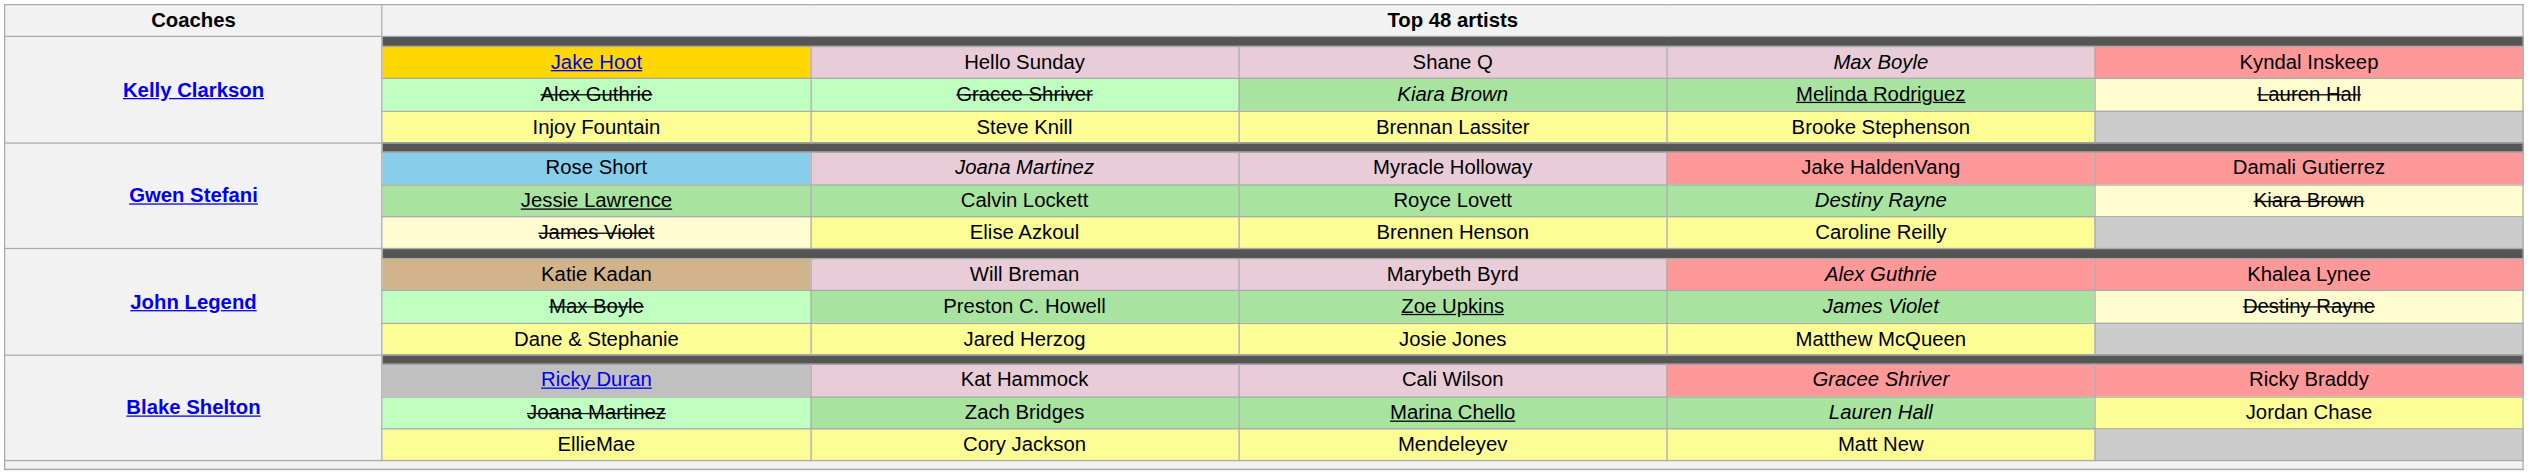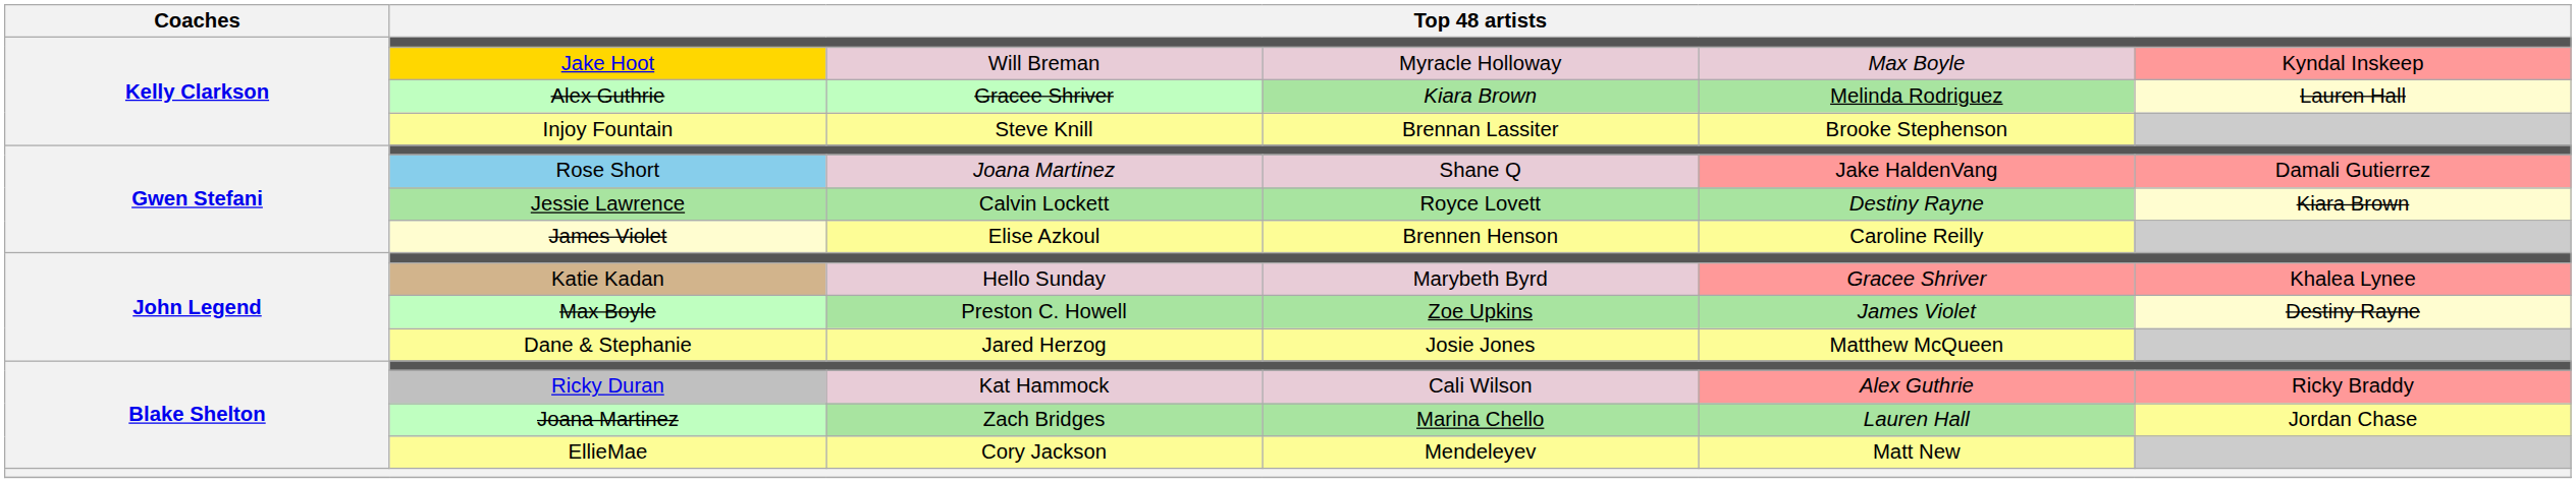Jake Hoot | column 3: Hello Sunday -> Will Breman
Jake Hoot | column 4: Shane Q -> Myracle Holloway
Rose Short | column 4: Myracle Holloway -> Shane Q
Katie Kadan | column 3: Will Breman -> Hello Sunday
Katie Kadan | column 5: Alex Guthrie -> Gracee Shriver
Ricky Duran | column 5: Gracee Shriver -> Alex Guthrie
